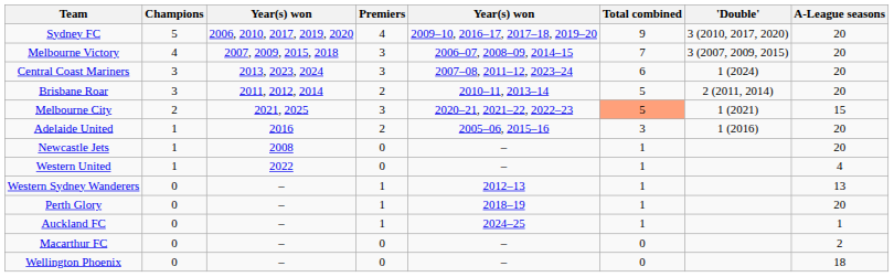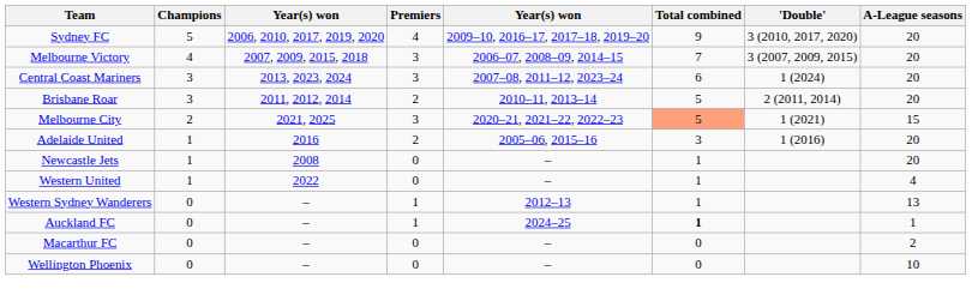- row: Perth Glory | 0 | – | 1 | 2018–19 | 1 | 20
Auckland FC | Total combined: normal -> bold
Wellington Phoenix | A-League seasons: 18 -> 10
